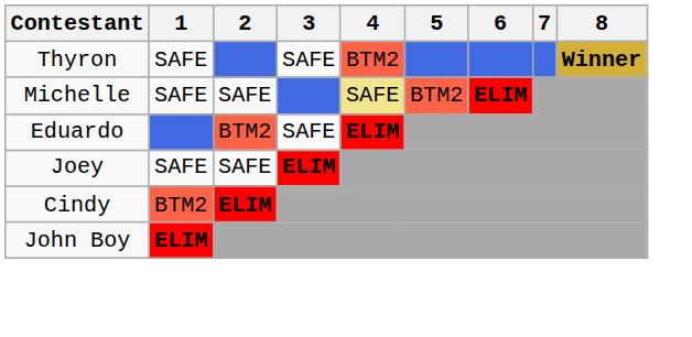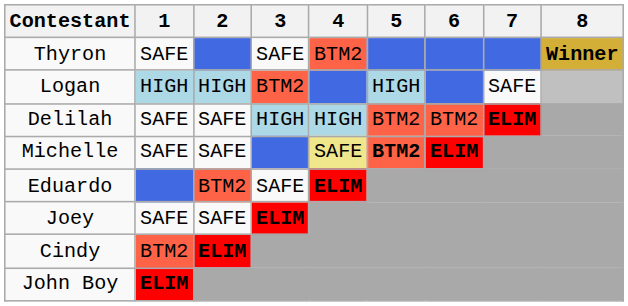+ row: Logan | HIGH | HIGH | BTM2 | HIGH | SAFE
+ row: Delilah | SAFE | SAFE | HIGH | HIGH | BTM2 | BTM2 | ELIM
Michelle | 5: normal -> bold
